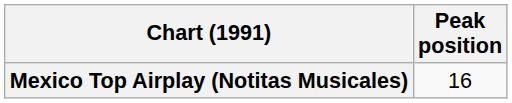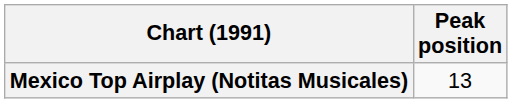Mexico Top Airplay (Notitas Musicales) | Peak position: 16 -> 13
